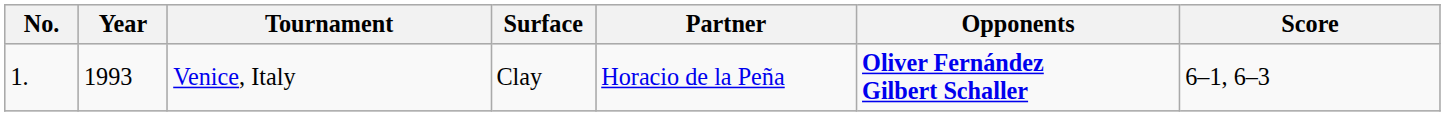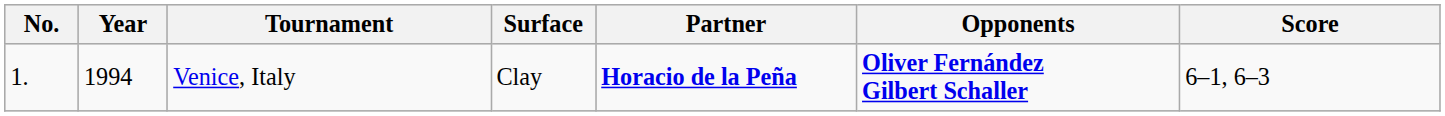Venice, Italy | Year: 1993 -> 1994
Venice, Italy | Partner: normal -> bold
